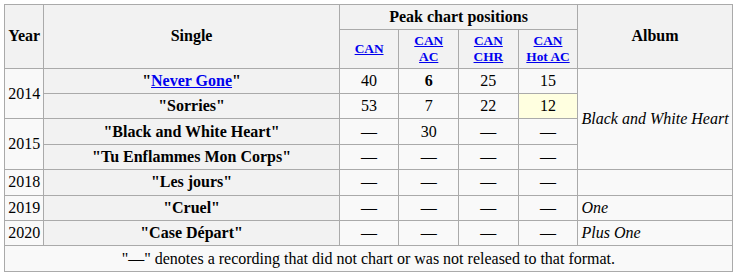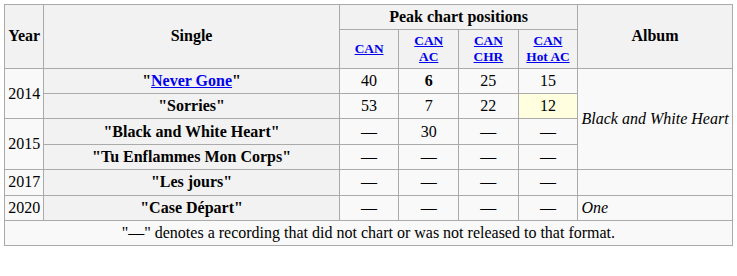"Les jours" | Year: 2018 -> 2017
- row: 2019 | "Cruel" | — | — | — | — | One
"Case Départ" | Album: Plus One -> One
